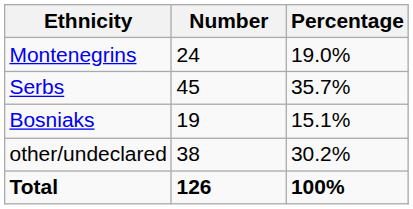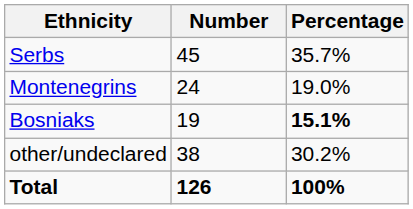rows swapped: Serbs <-> Montenegrins
Bosniaks | Percentage: normal -> bold
